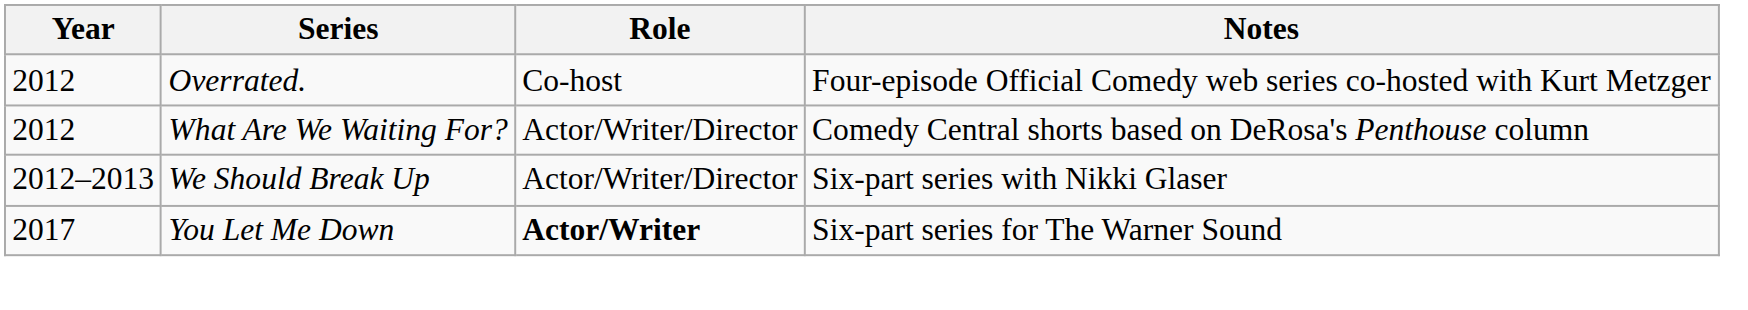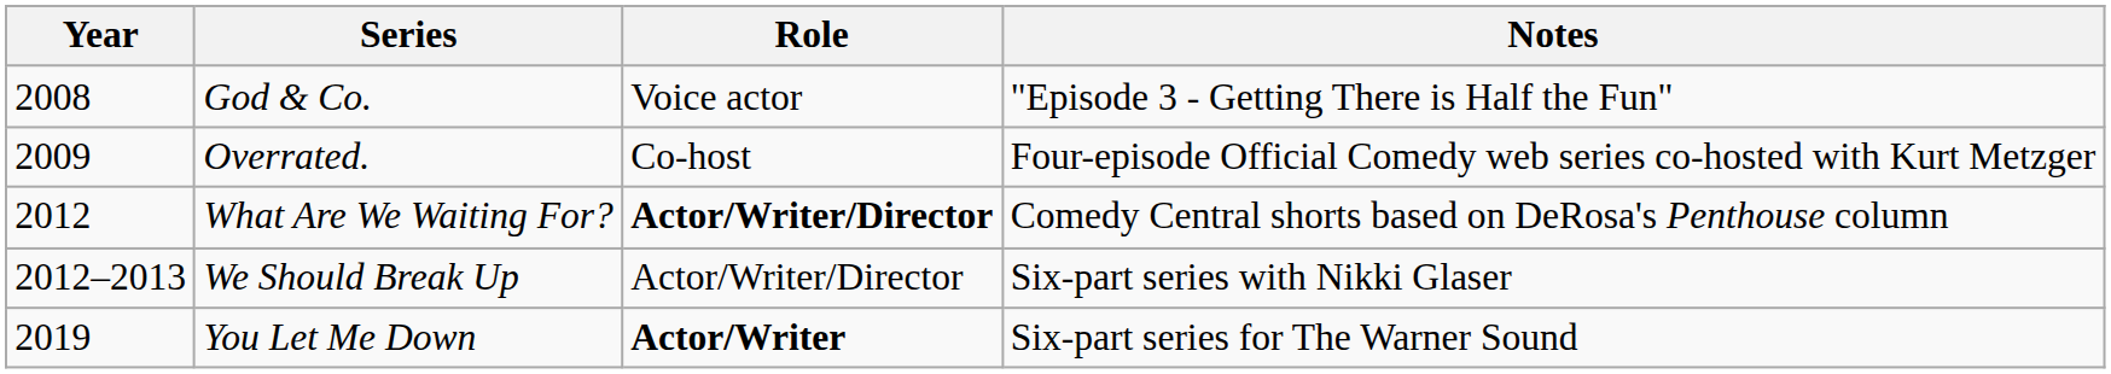+ row: 2008 | God & Co. | Voice actor | "Episode 3 - Getting There is Half the Fun"
Overrated. | Year: 2012 -> 2009
What Are We Waiting For? | Role: normal -> bold
You Let Me Down | Year: 2017 -> 2019
